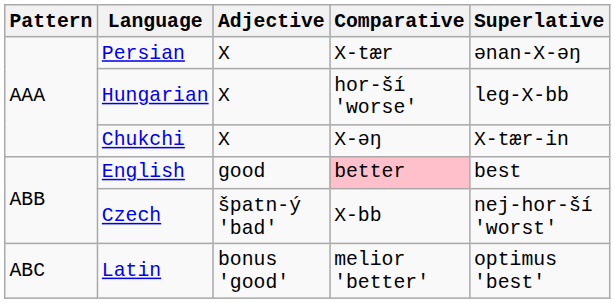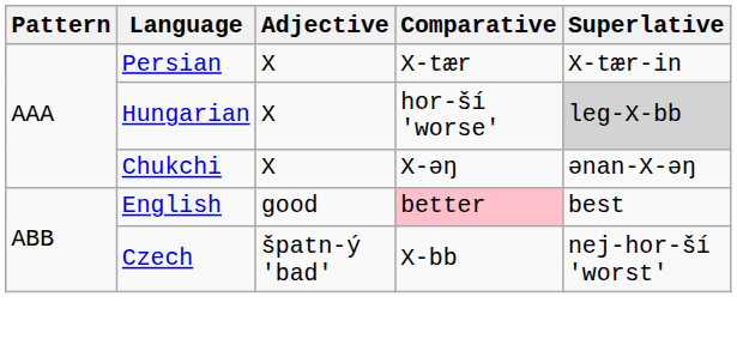Persian | Superlative: ənan-X-əŋ -> X-tær-in
Hungarian | Superlative: no background -> lightgrey background
Chukchi | Superlative: X-tær-in -> ənan-X-əŋ
- row: ABC | Latin | bonus 'good' | melior 'better' | optimus 'best'
